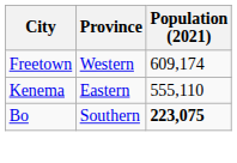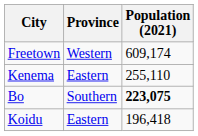Kenema | Population (2021): 555,110 -> 255,110
+ row: Koidu | Eastern | 196,418
